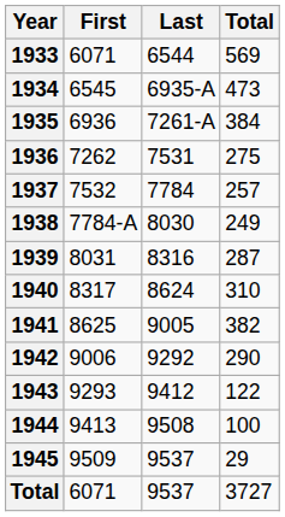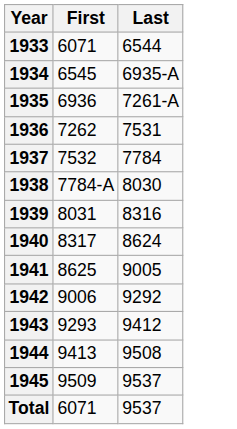- column: Total | 569 | 473 | 384 | 275 | 257 | 249 | 287 | 310 | 382 | 290 | 122 | 100 | 29 | 3727
